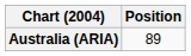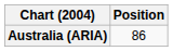Australia (ARIA) | Position: 89 -> 86
